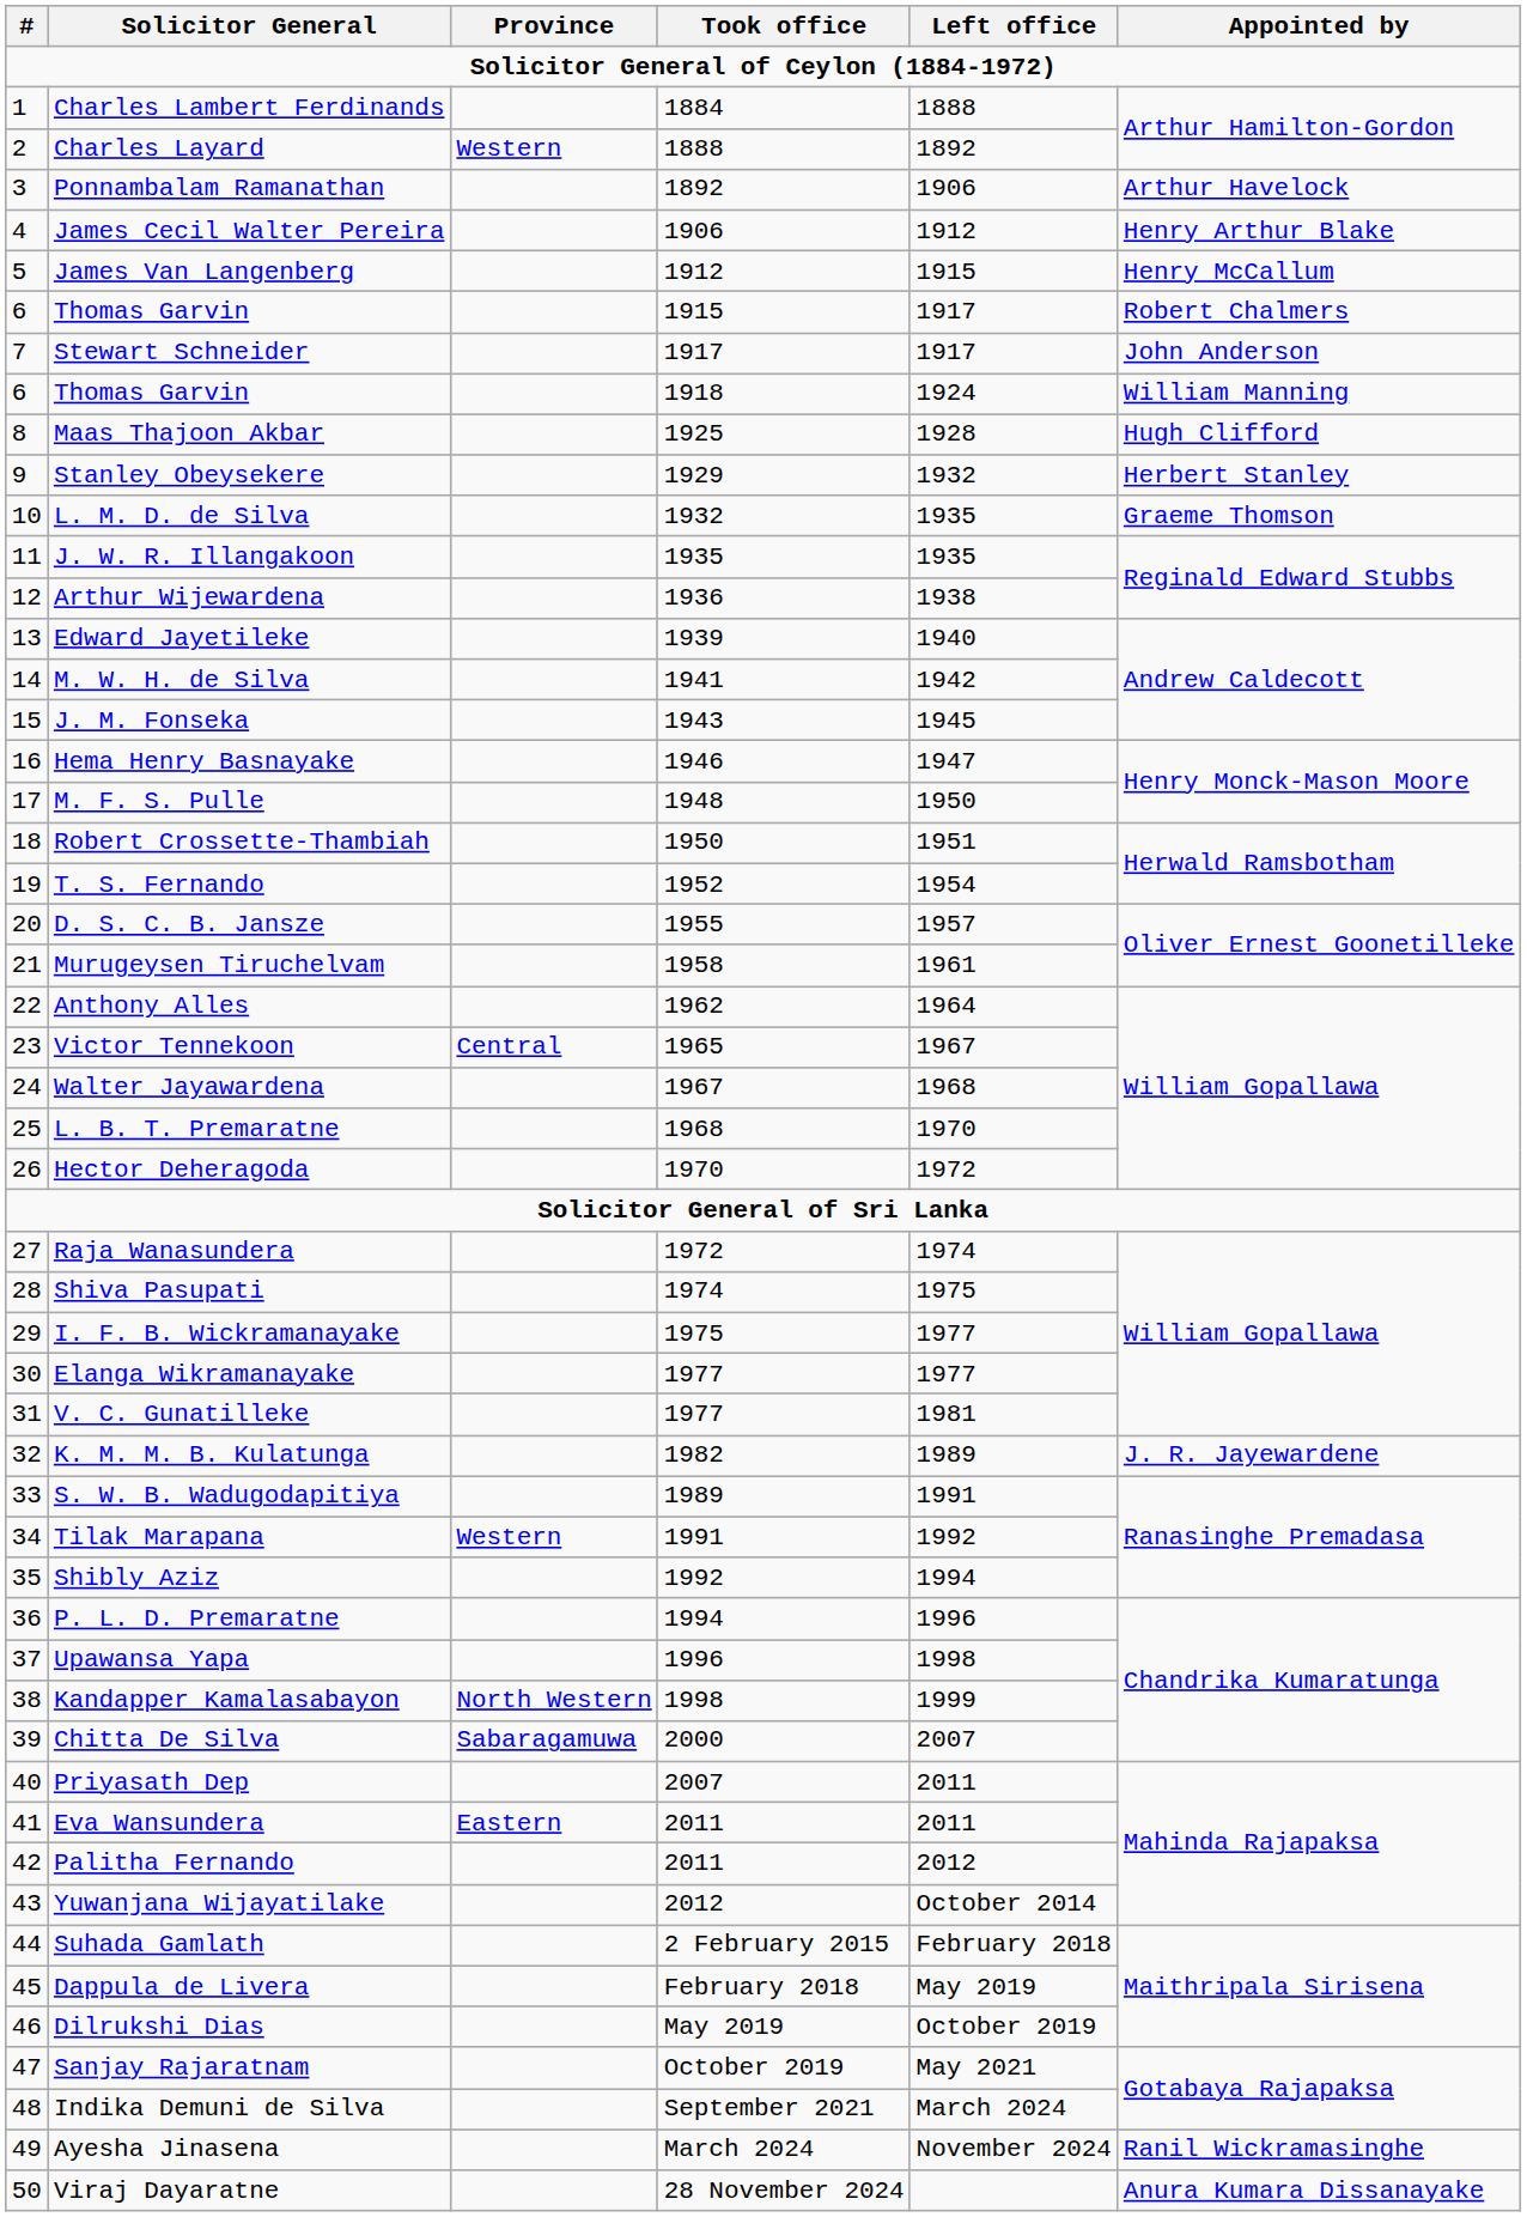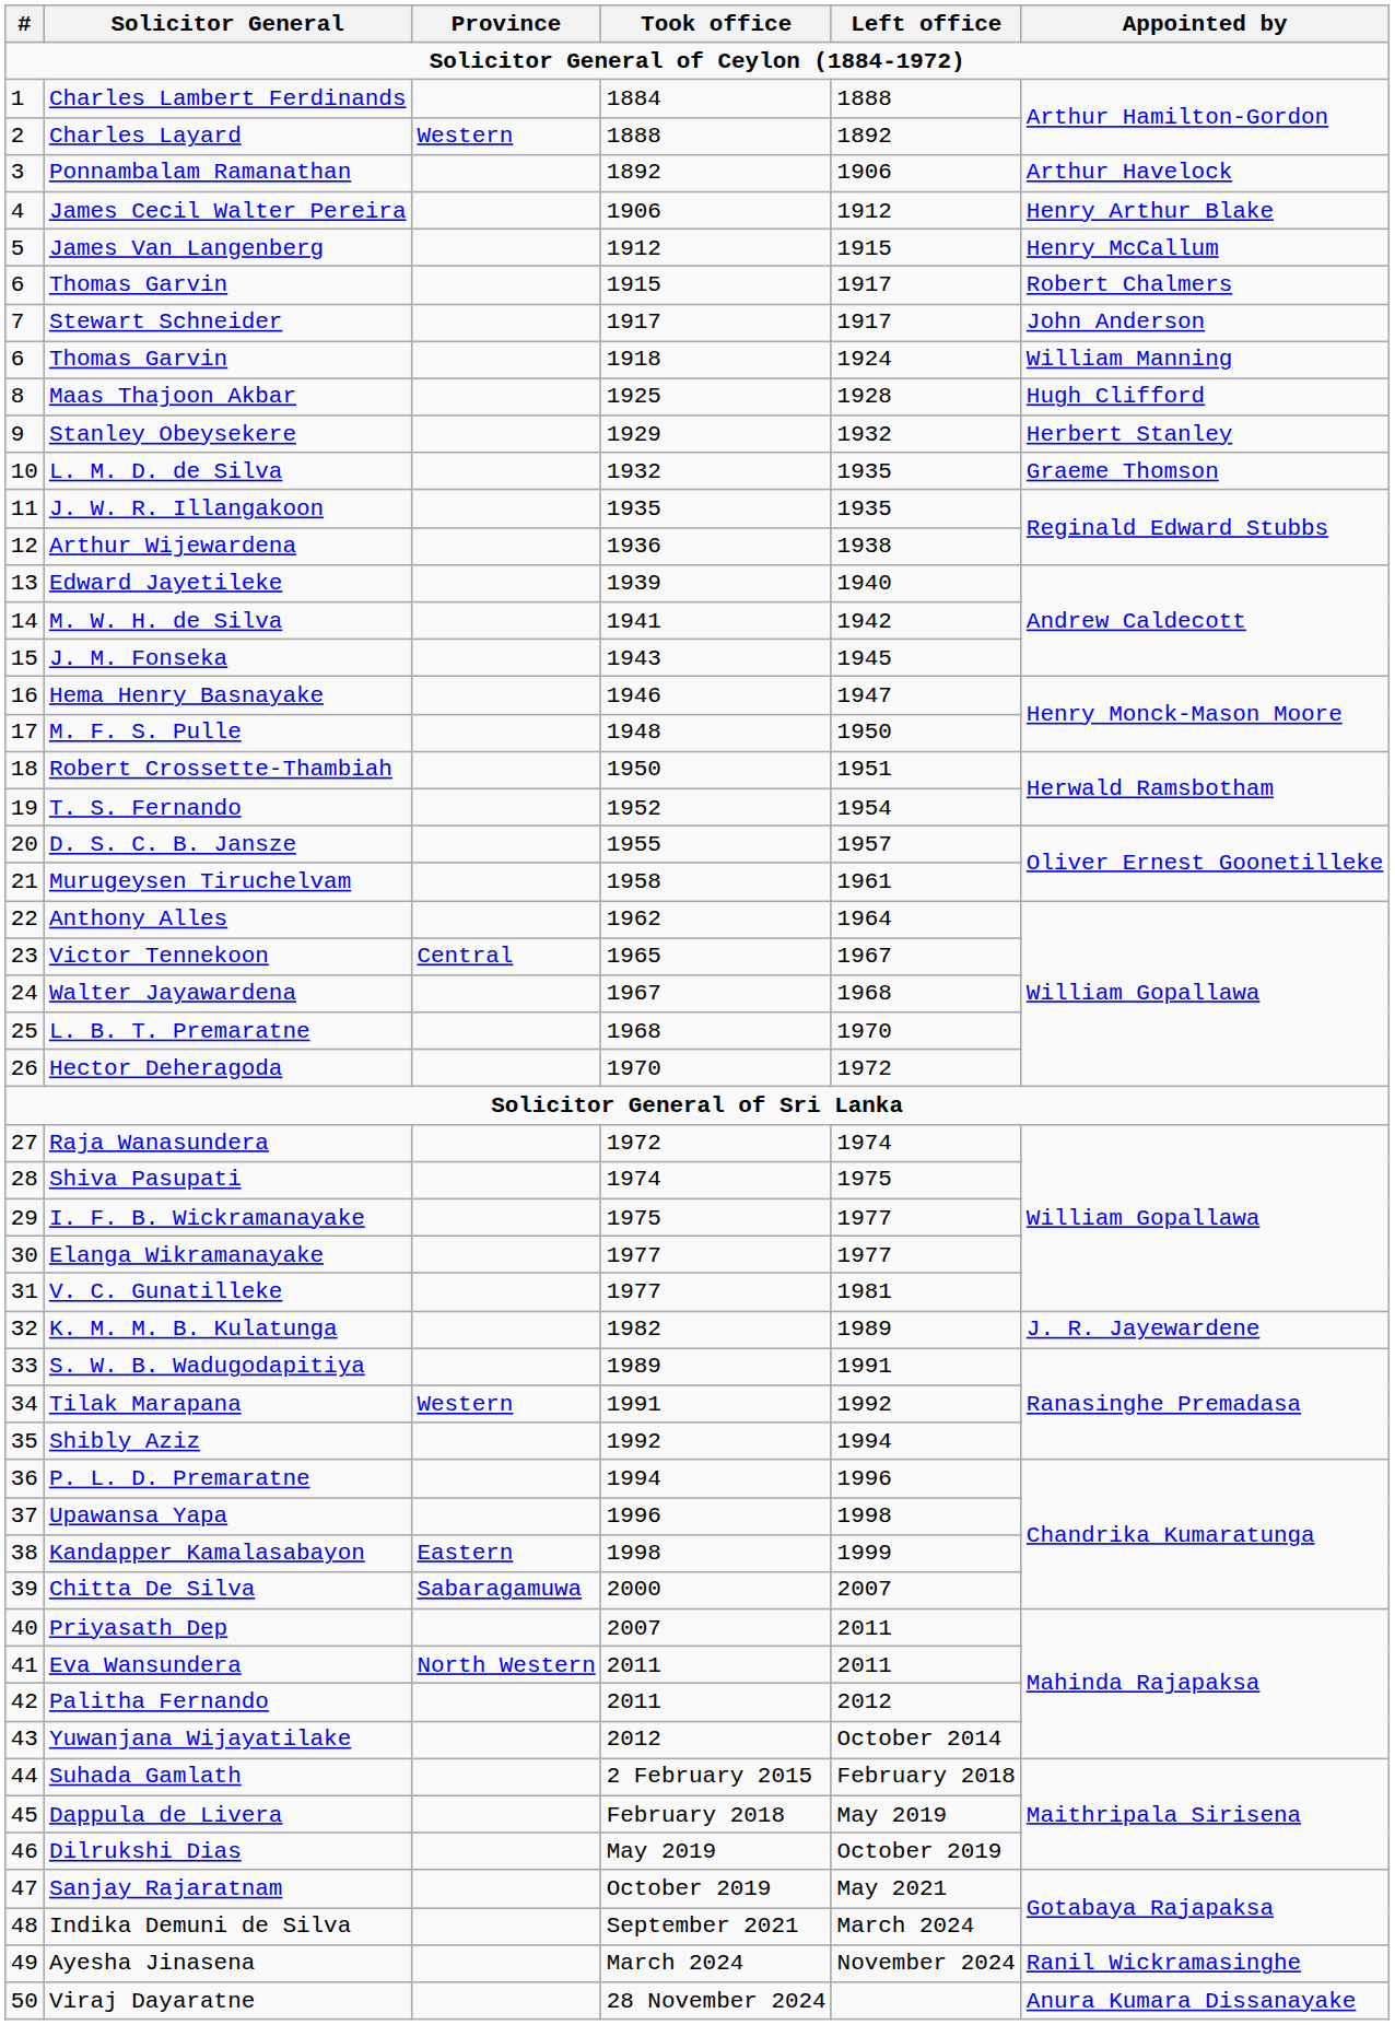Kandapper Kamalasabayon | Province: North Western -> Eastern
Eva Wansundera | Province: Eastern -> North Western
